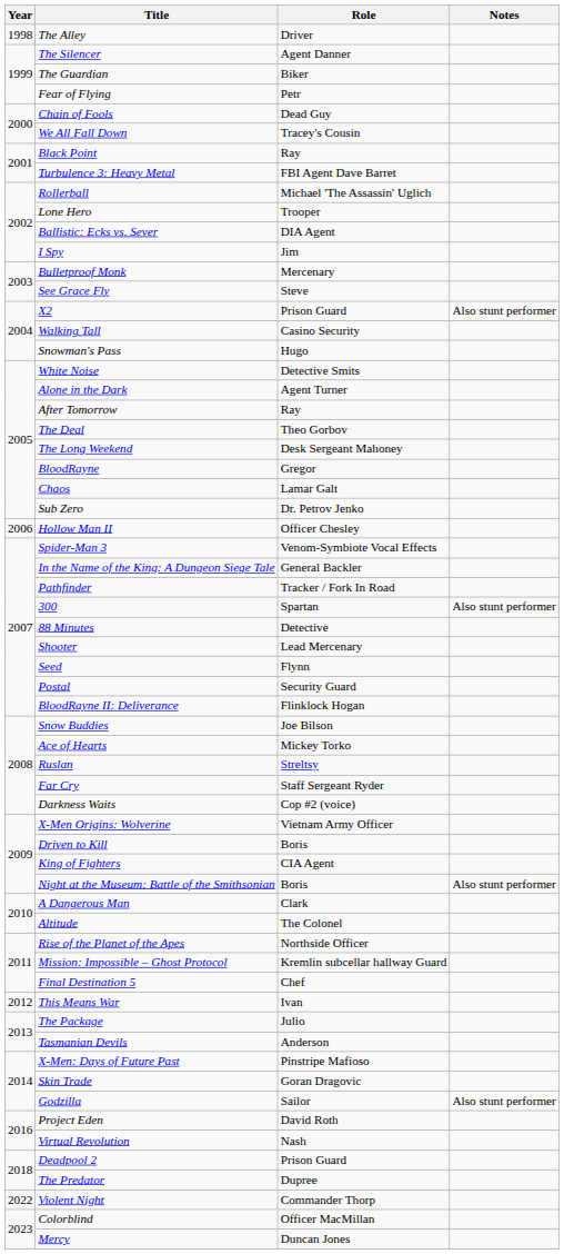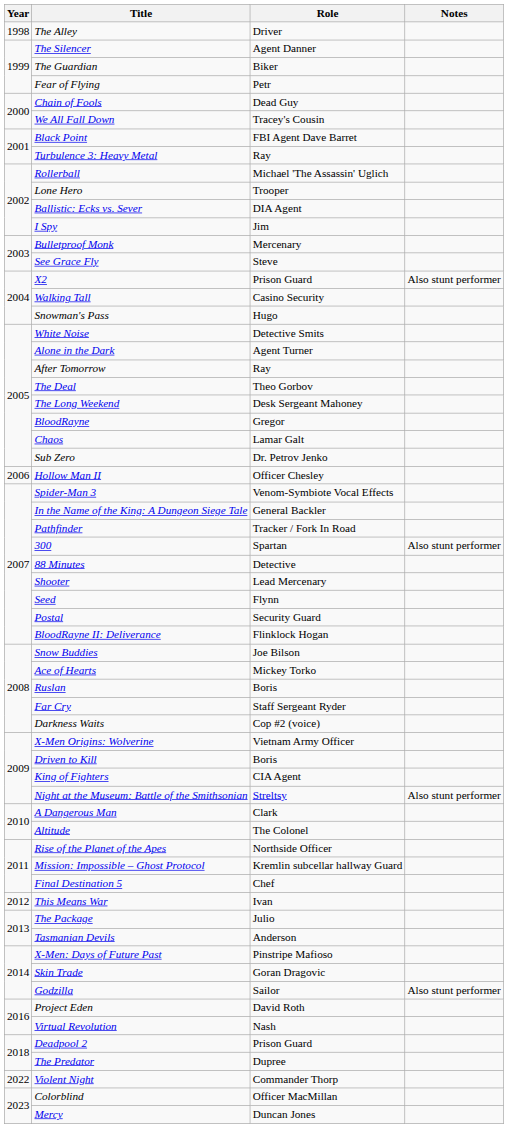Black Point | Role: Ray -> FBI Agent Dave Barret
Turbulence 3: Heavy Metal | Role: FBI Agent Dave Barret -> Ray
Ruslan | Role: Streltsy -> Boris
Night at the Museum: Battle of the Smithsonian | Role: Boris -> Streltsy
